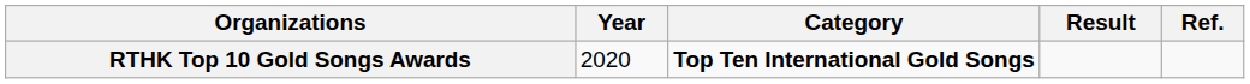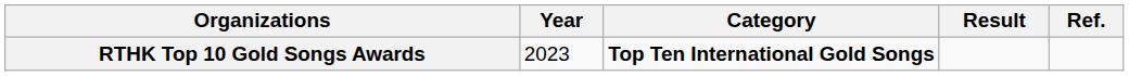RTHK Top 10 Gold Songs Awards | Year: 2020 -> 2023
